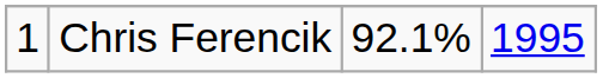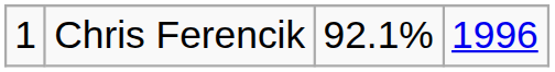Chris Ferencik | column 4: 1995 -> 1996
